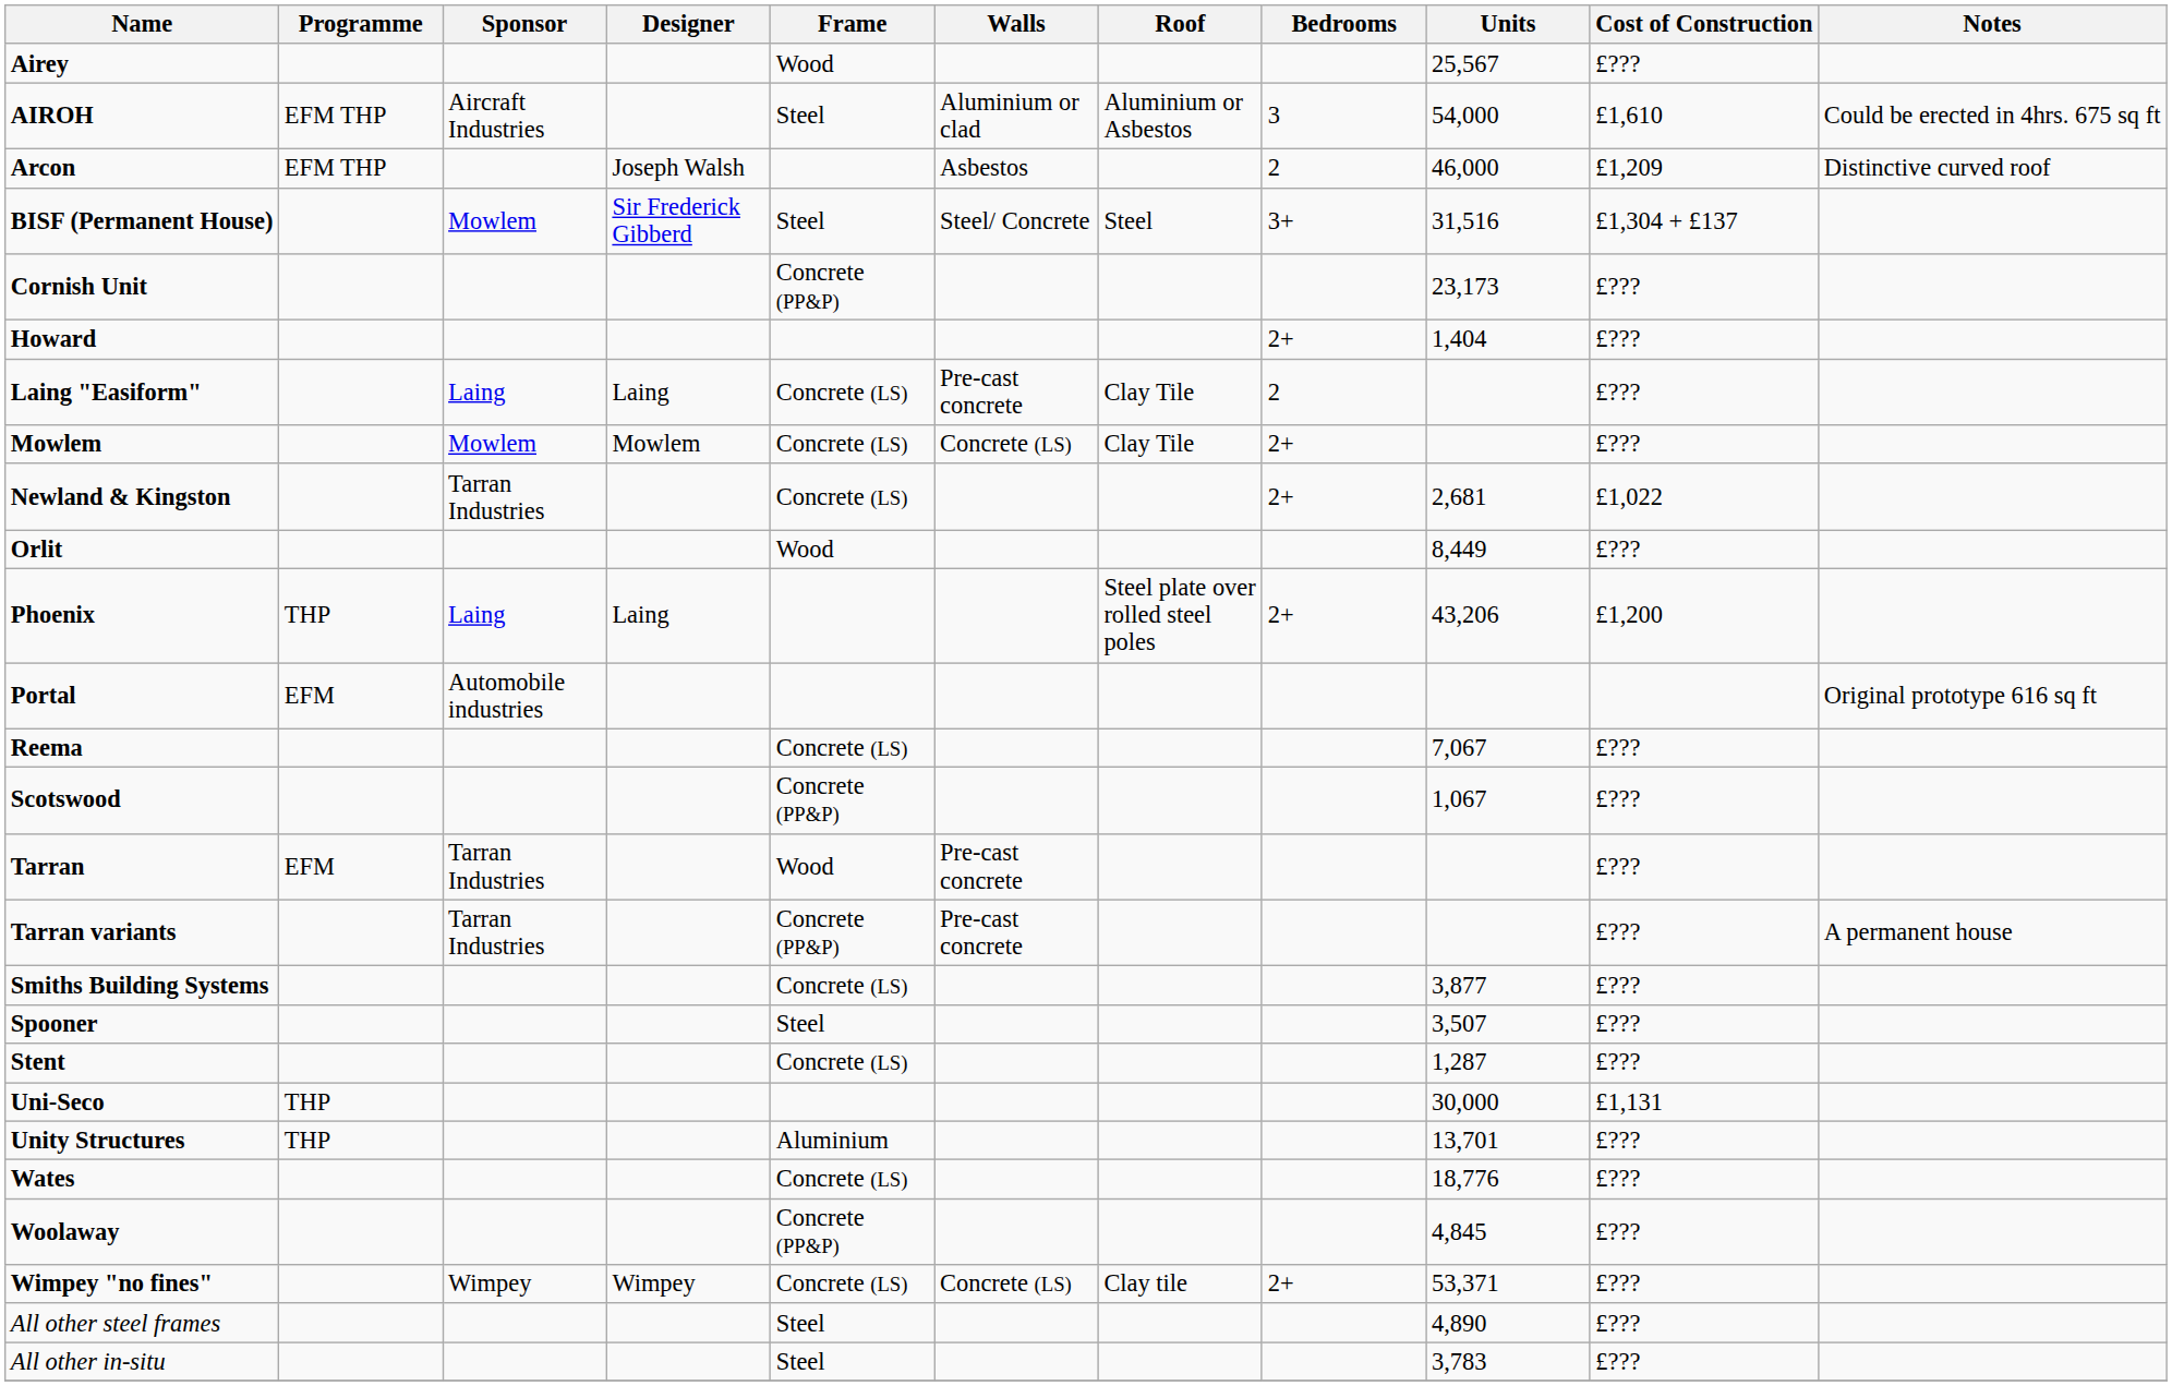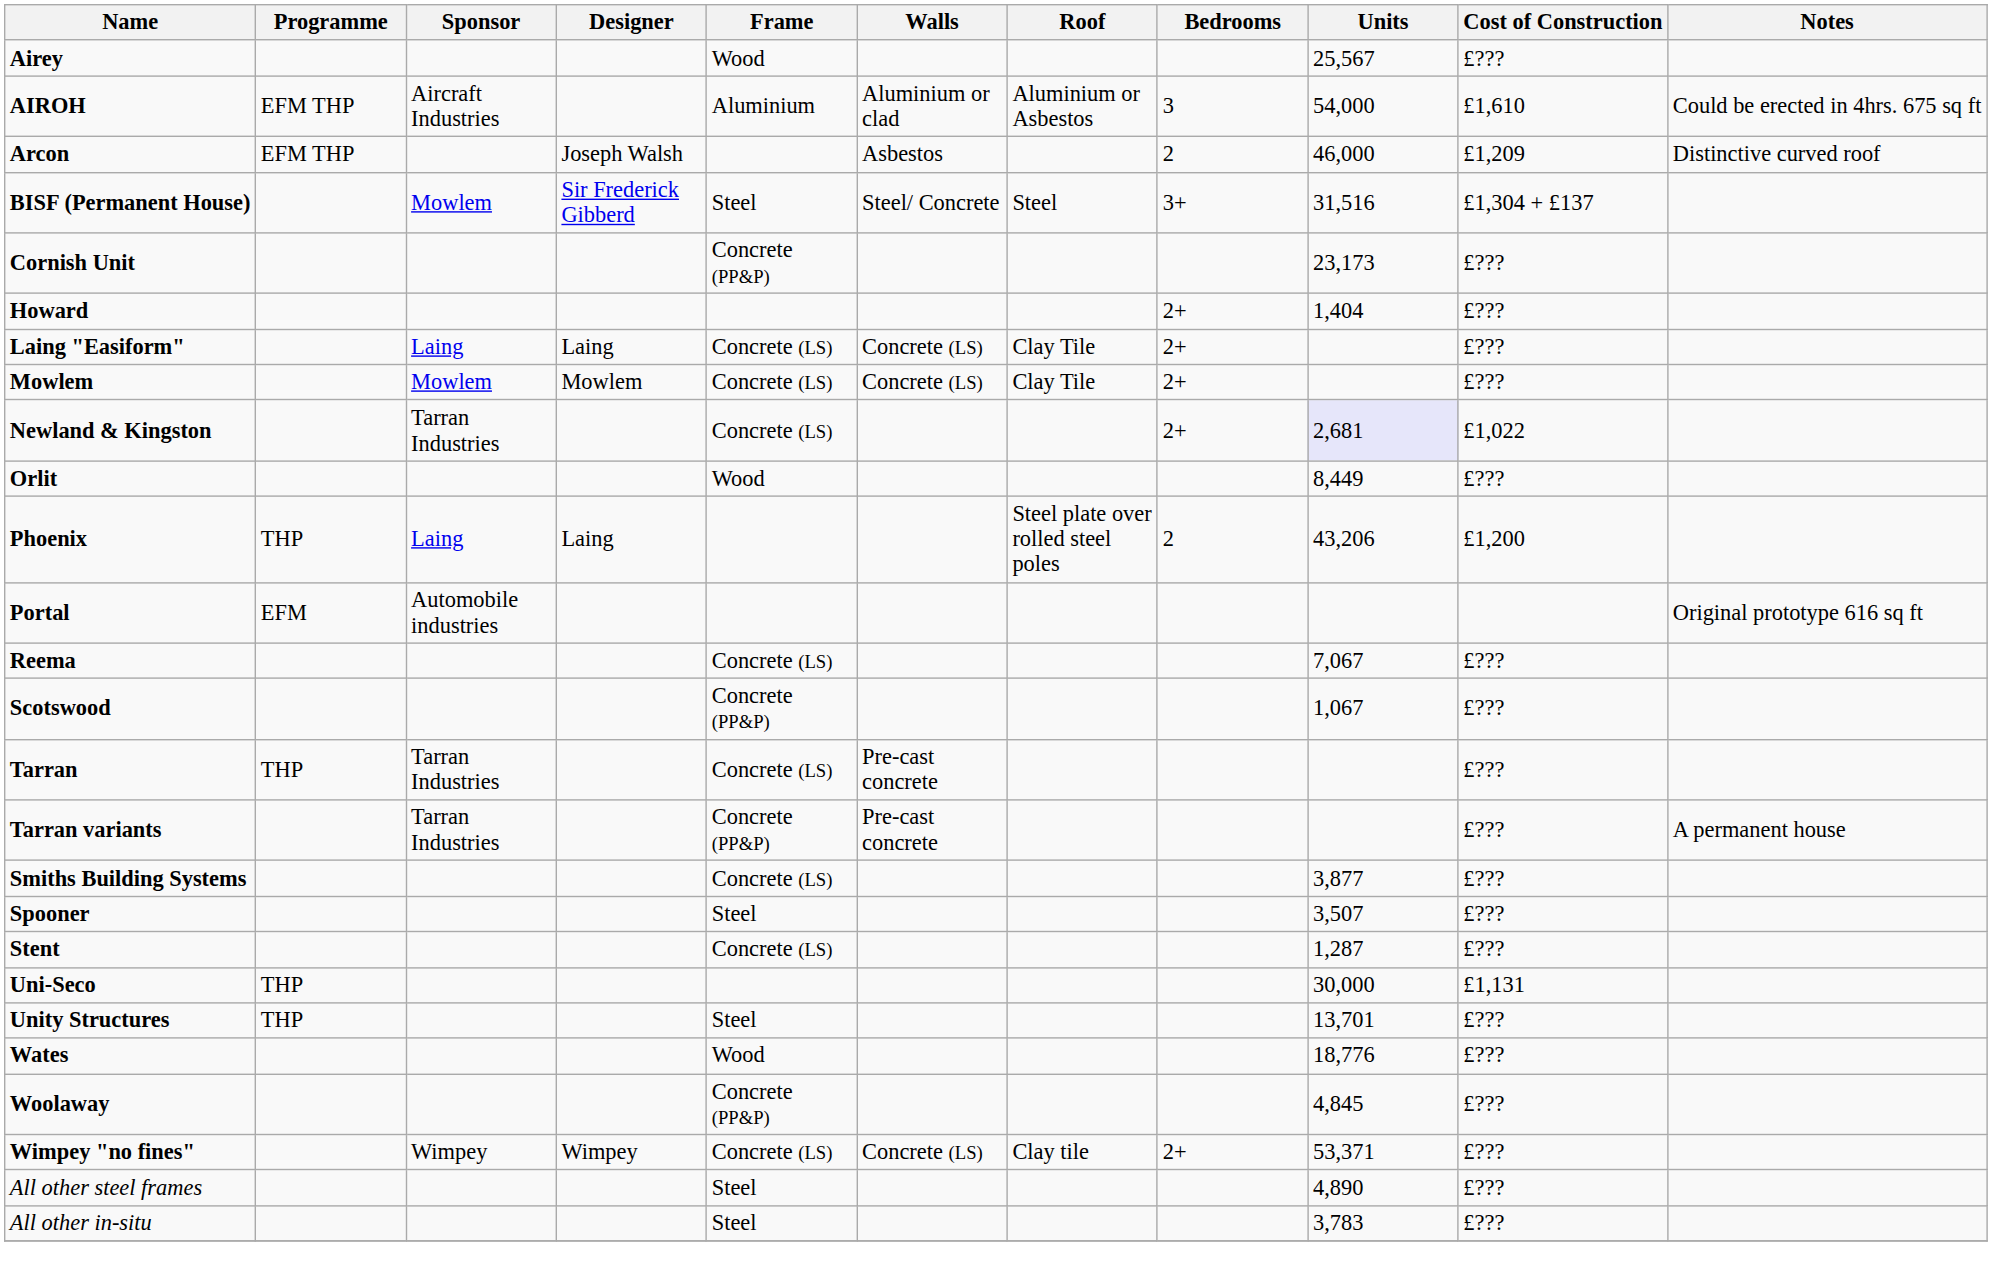AIROH | Frame: Steel -> Aluminium
Laing "Easiform" | Walls: Pre-cast concrete -> Concrete (LS)
Laing "Easiform" | Bedrooms: 2 -> 2+
Newland & Kingston | Units: no background -> lavender background
Phoenix | Bedrooms: 2+ -> 2
Tarran | Programme: EFM -> THP
Tarran | Frame: Wood -> Concrete (LS)
Unity Structures | Frame: Aluminium -> Steel
Wates | Frame: Concrete (LS) -> Wood
